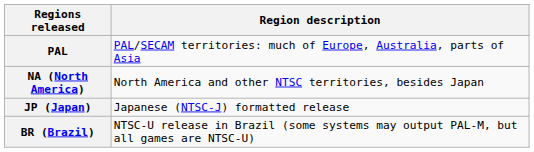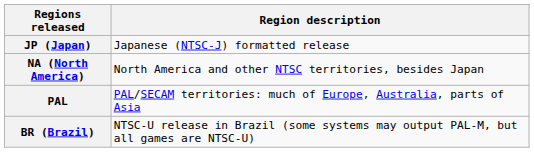rows swapped: JP (Japan) <-> PAL
